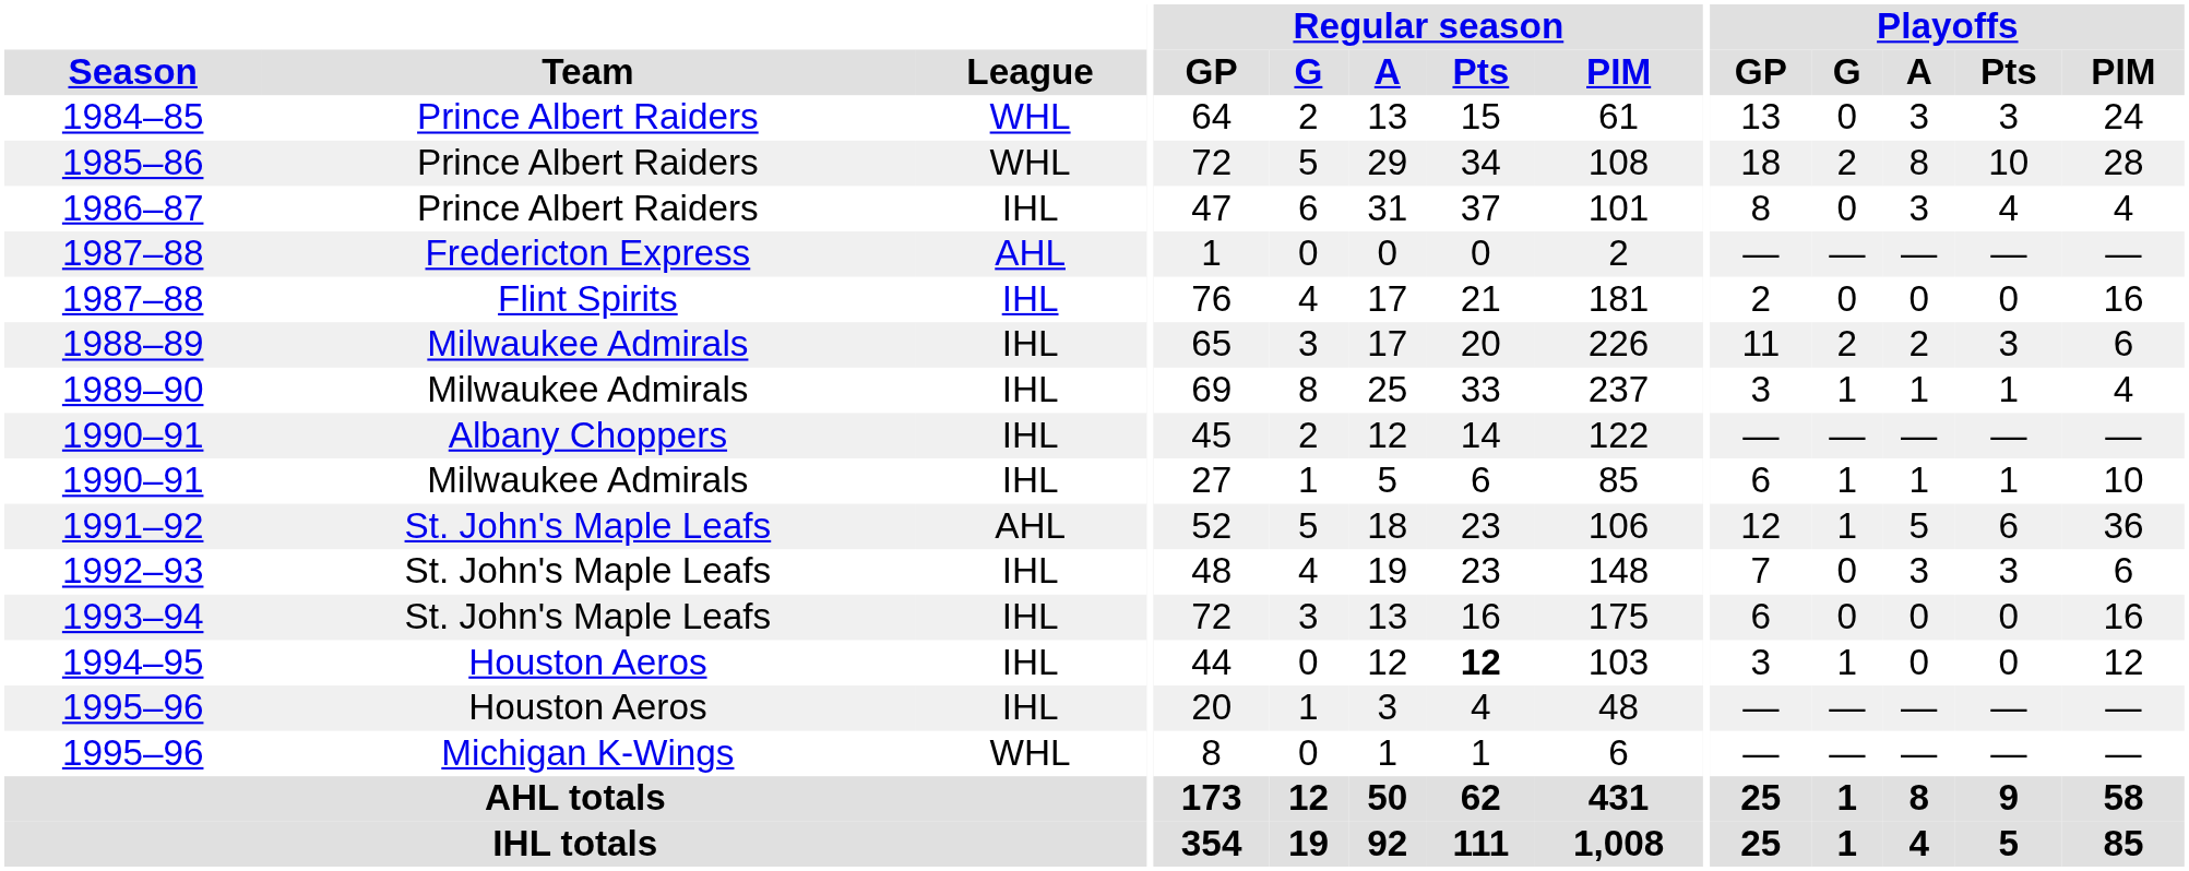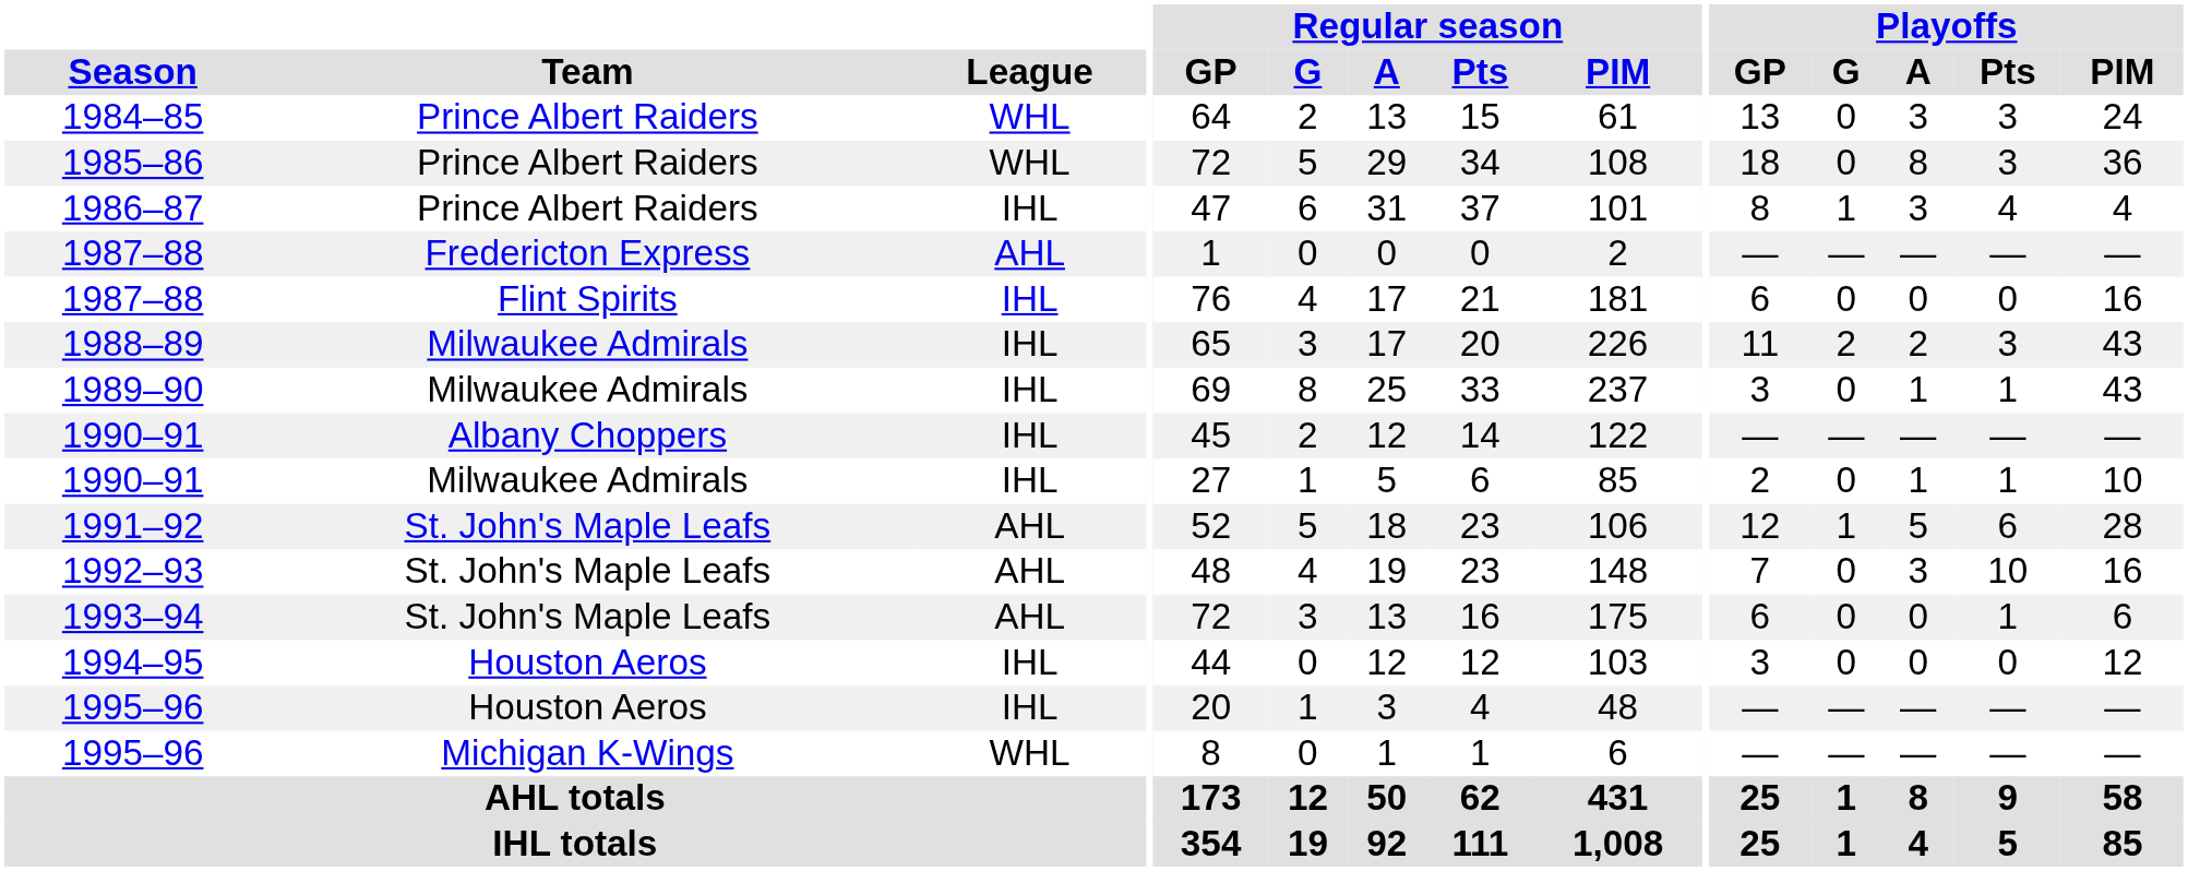1985–86 | Playoffs / G: 2 -> 0
1985–86 | Playoffs / Pts: 10 -> 3
1985–86 | Playoffs / PIM: 28 -> 36
1986–87 | Playoffs / G: 0 -> 1
1987–88 / Flint Spirits | Playoffs / GP: 2 -> 6
1988–89 | Playoffs / PIM: 6 -> 43
1989–90 | Playoffs / G: 1 -> 0
1989–90 | Playoffs / PIM: 4 -> 43
1990–91 / Milwaukee Admirals | Playoffs / GP: 6 -> 2
1990–91 / Milwaukee Admirals | Playoffs / G: 1 -> 0
1991–92 | Playoffs / PIM: 36 -> 28
1992–93 | League: IHL -> AHL
1992–93 | Playoffs / Pts: 3 -> 10
1992–93 | Playoffs / PIM: 6 -> 16
1993–94 | League: IHL -> AHL
1993–94 | Playoffs / Pts: 0 -> 1
1993–94 | Playoffs / PIM: 16 -> 6
1994–95 | Regular season / Pts: bold -> normal
1994–95 | Playoffs / G: 1 -> 0
